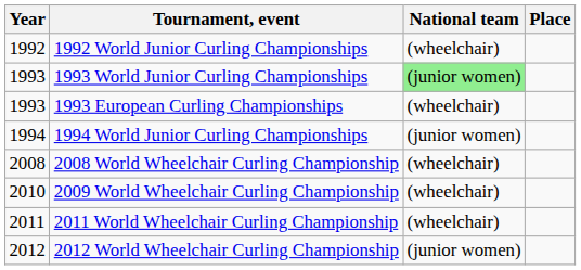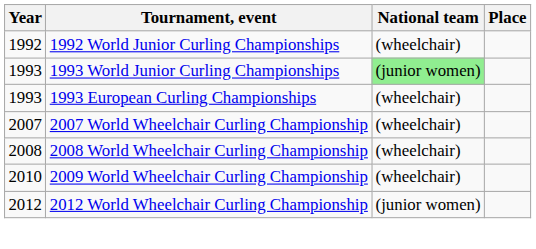- row: 1994 | 1994 World Junior Curling Championships | (junior women)
+ row: 2007 | 2007 World Wheelchair Curling Championship | (wheelchair)
- row: 2011 | 2011 World Wheelchair Curling Championship | (wheelchair)
